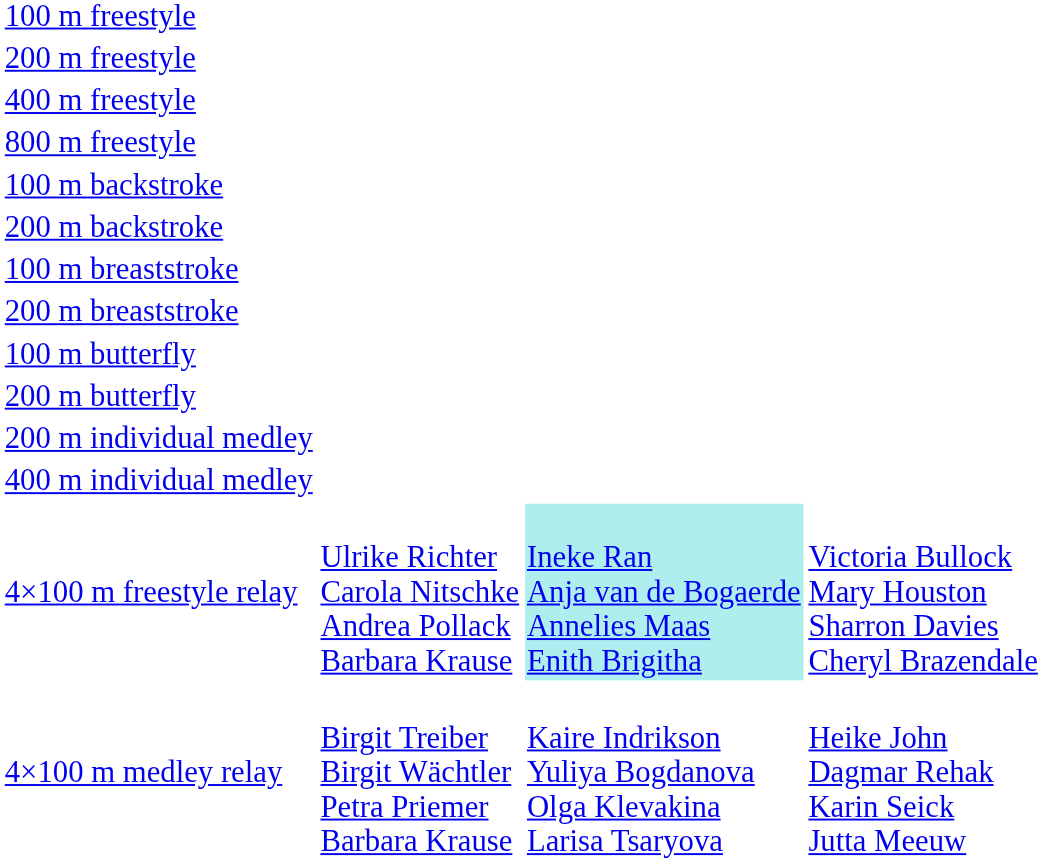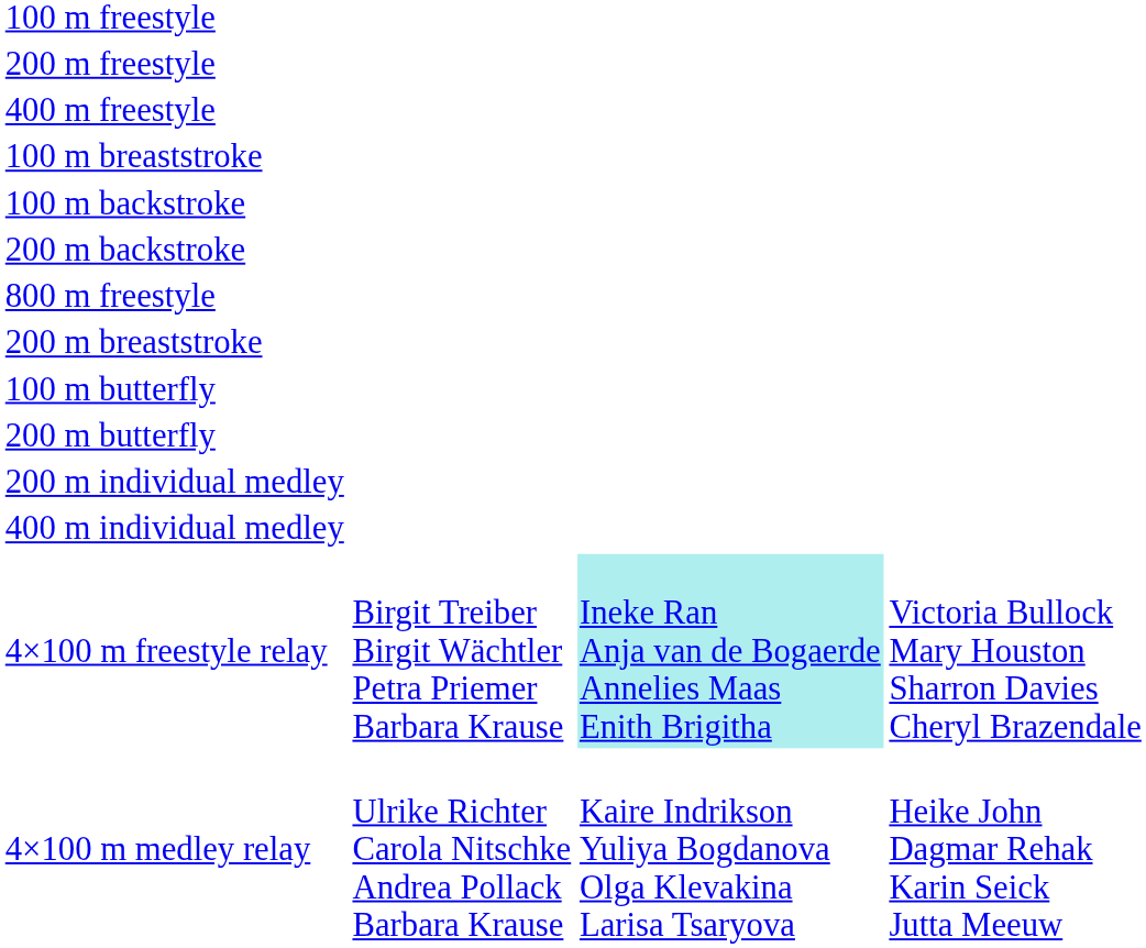rows swapped: 800 m freestyle <-> 100 m breaststroke
4×100 m freestyle relay | column 2: Ulrike Richter Carola Nitschke Andrea Pollack Barbara Krause -> Birgit Treiber Birgit Wächtler Petra Priemer Barbara Krause
4×100 m medley relay | column 2: Birgit Treiber Birgit Wächtler Petra Priemer Barbara Krause -> Ulrike Richter Carola Nitschke Andrea Pollack Barbara Krause
